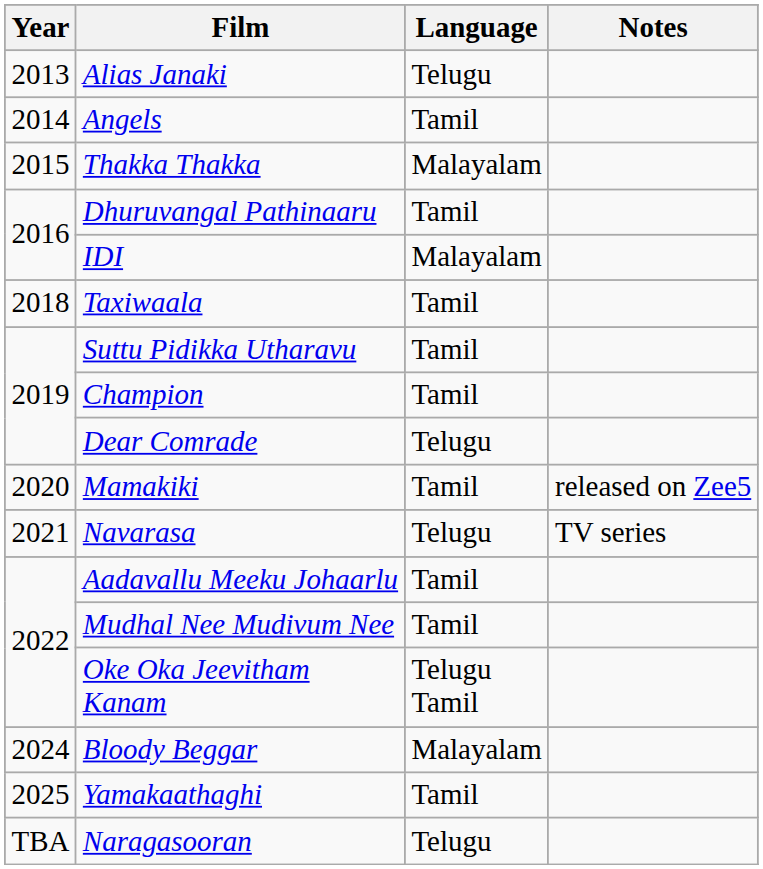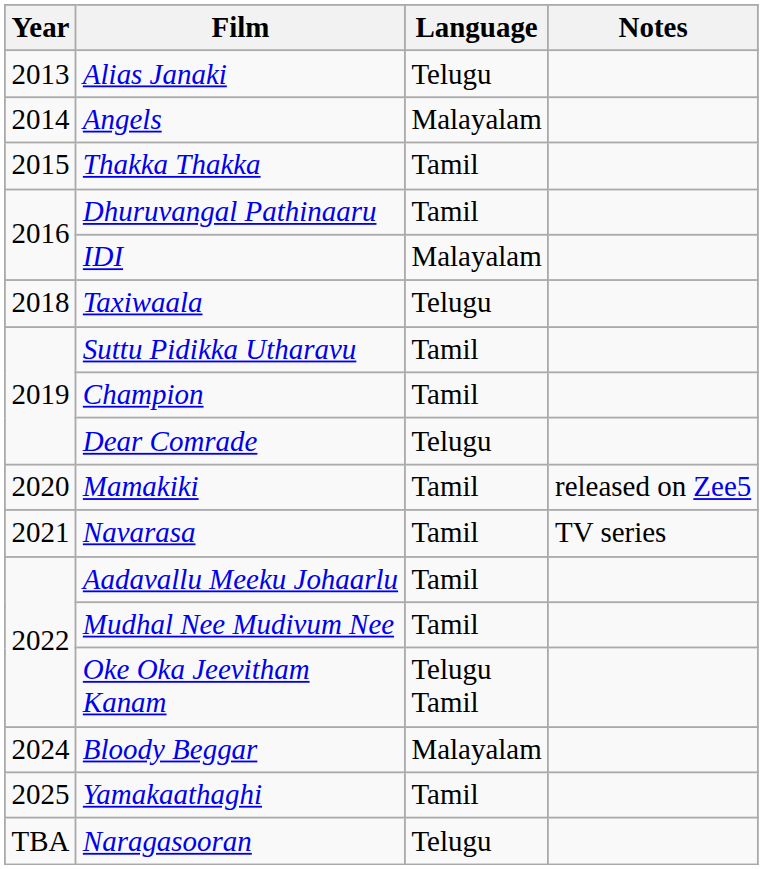Angels | Language: Tamil -> Malayalam
Thakka Thakka | Language: Malayalam -> Tamil
Taxiwaala | Language: Tamil -> Telugu
Navarasa | Language: Telugu -> Tamil
